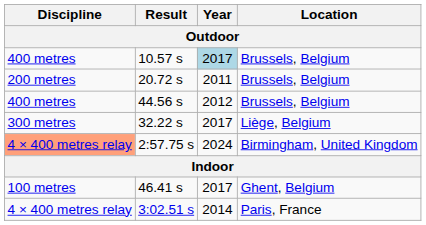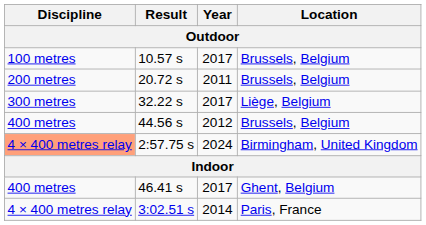10.57 s | Discipline: 400 metres -> 100 metres
10.57 s | Year: lightblue background -> no background
rows swapped: 32.22 s <-> 44.56 s
46.41 s | Discipline: 100 metres -> 400 metres
